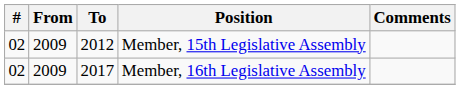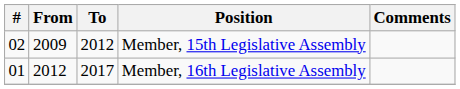Member, 16th Legislative Assembly | #: 02 -> 01
Member, 16th Legislative Assembly | From: 2009 -> 2012
